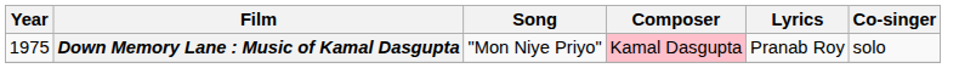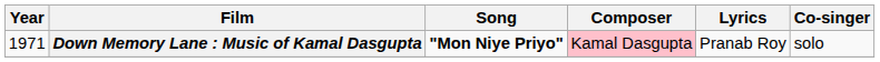Down Memory Lane : Music of Kamal Dasgupta | Year: 1975 -> 1971
Down Memory Lane : Music of Kamal Dasgupta | Song: normal -> bold
